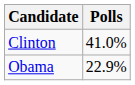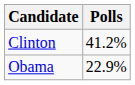Clinton | Polls: 41.0% -> 41.2%
